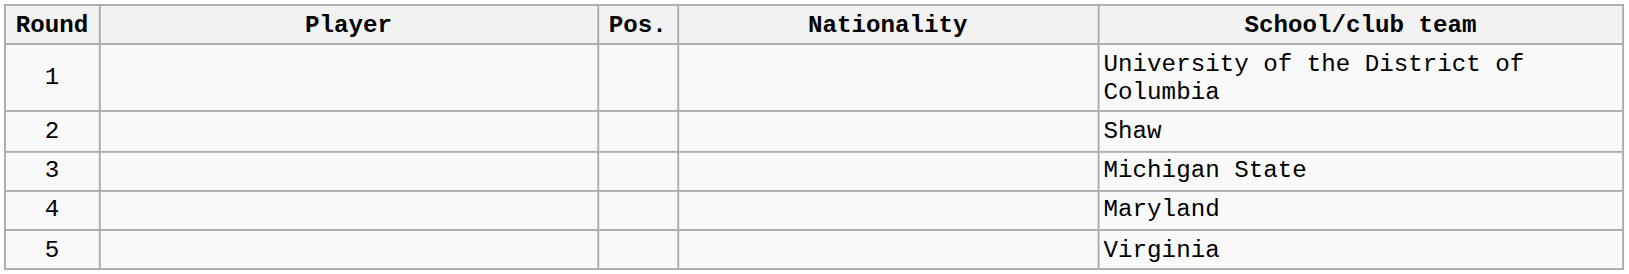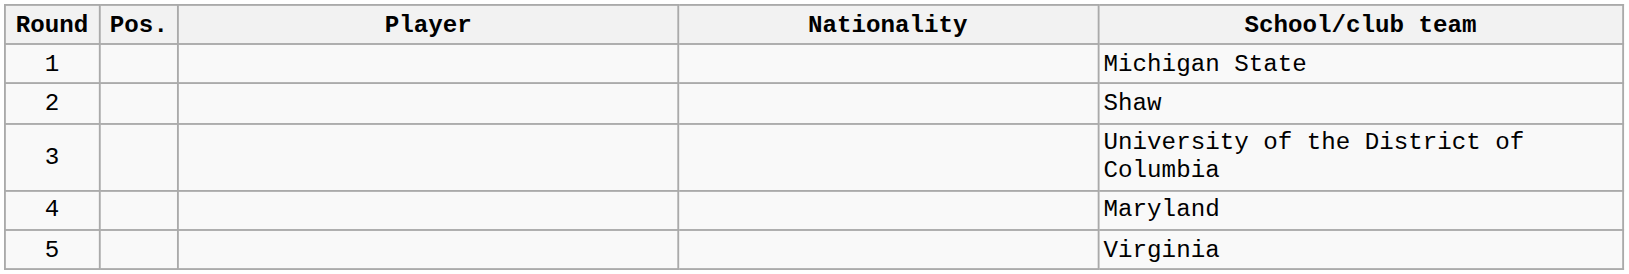columns swapped: Player <-> Pos.
1 | School/club team: University of the District of Columbia -> Michigan State
3 | School/club team: Michigan State -> University of the District of Columbia
